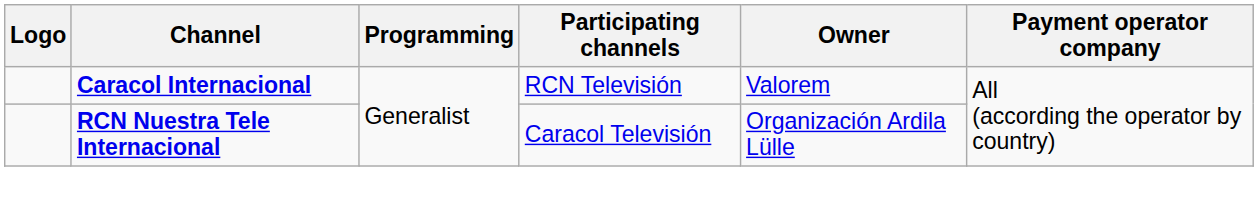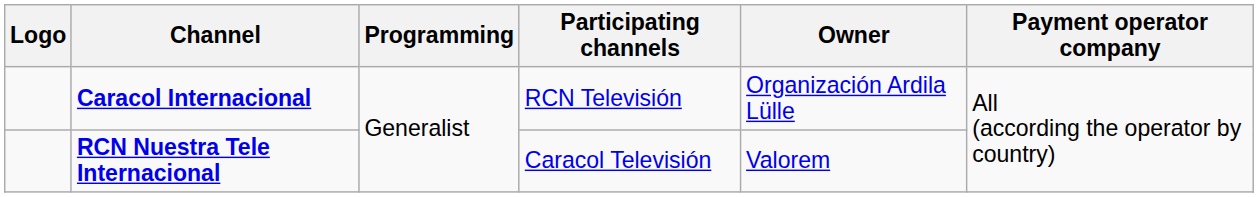Caracol Internacional | Owner: Valorem -> Organización Ardila Lülle
RCN Nuestra Tele Internacional | Owner: Organización Ardila Lülle -> Valorem
